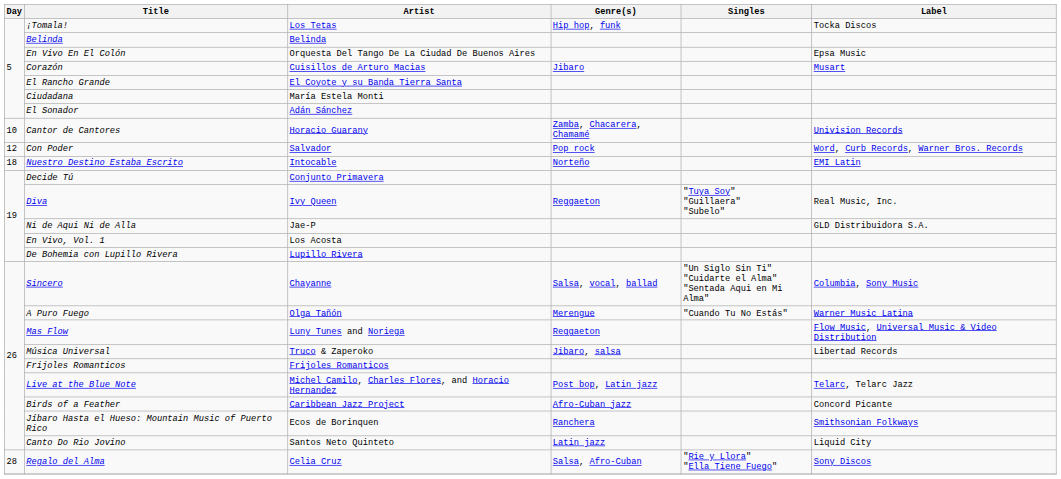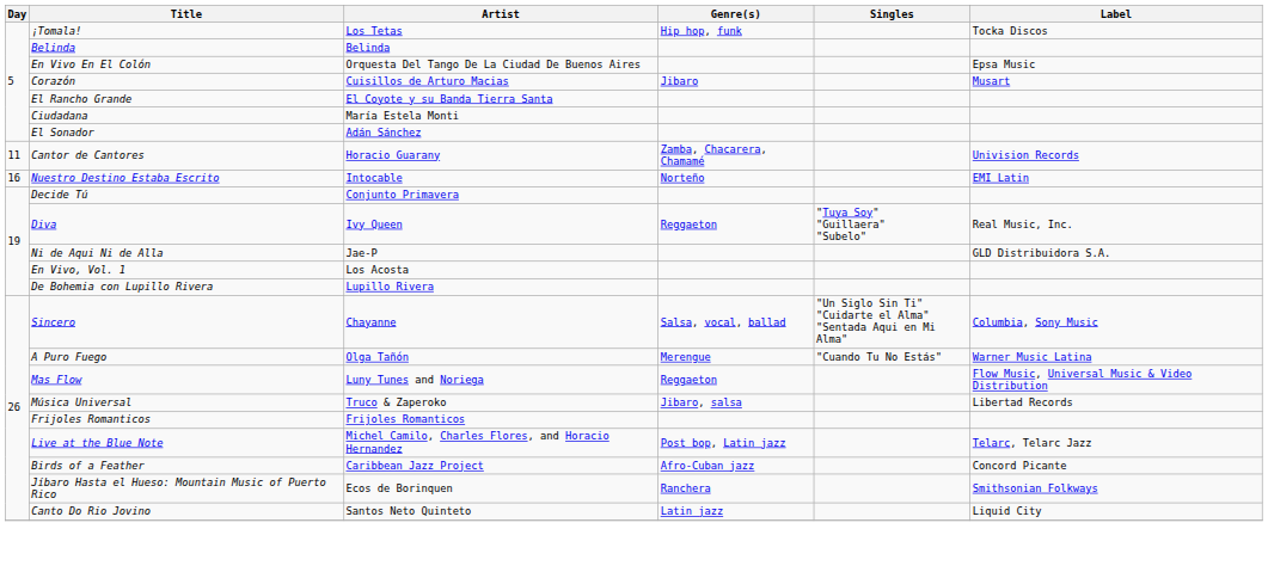Cantor de Cantores | Day: 10 -> 11
- row: 12 | Con Poder | Salvador | Pop rock | Word, Curb Records, Warner Bros. Records
Nuestro Destino Estaba Escrito | Day: 18 -> 16
- row: 28 | Regalo del Alma | Celia Cruz | Salsa, Afro-Cuban | "Rie y Llora" "Ella Tiene Fuego" | Sony Discos
